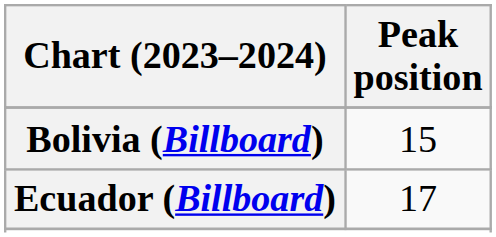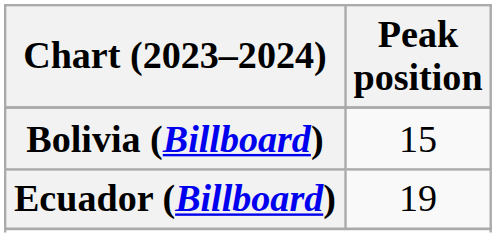Ecuador (Billboard) | Peak position: 17 -> 19
